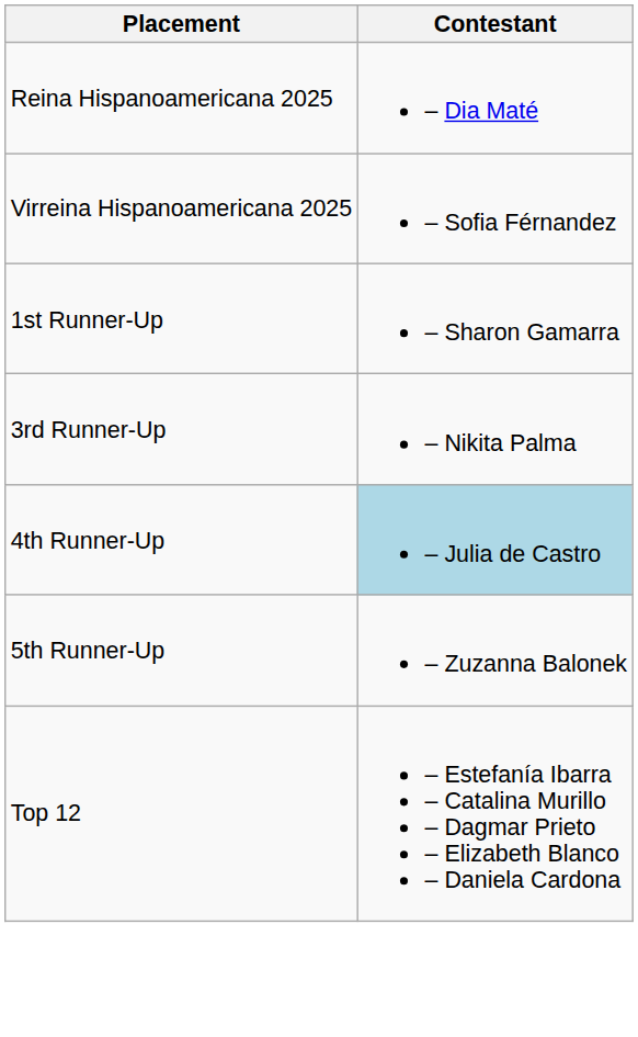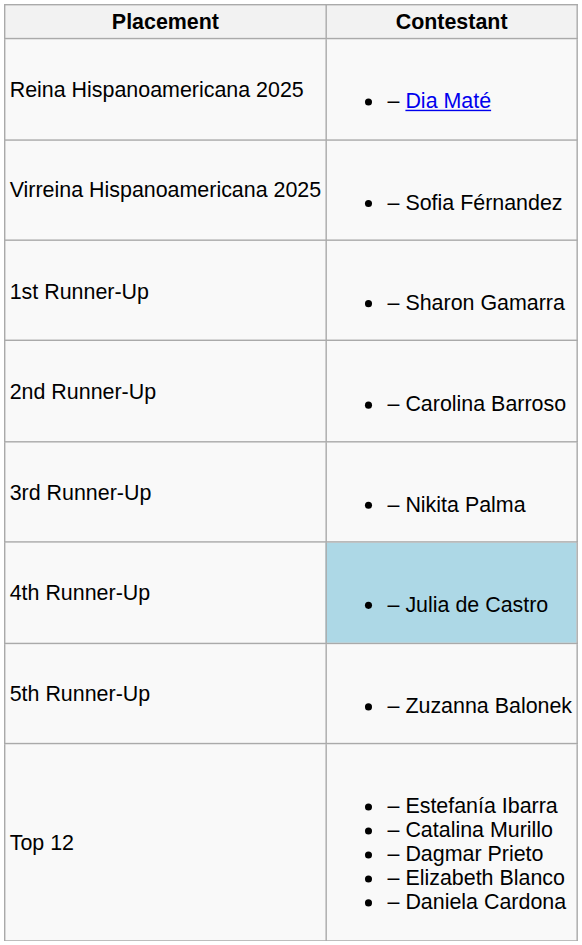+ row: 2nd Runner-Up | – Carolina Barroso
